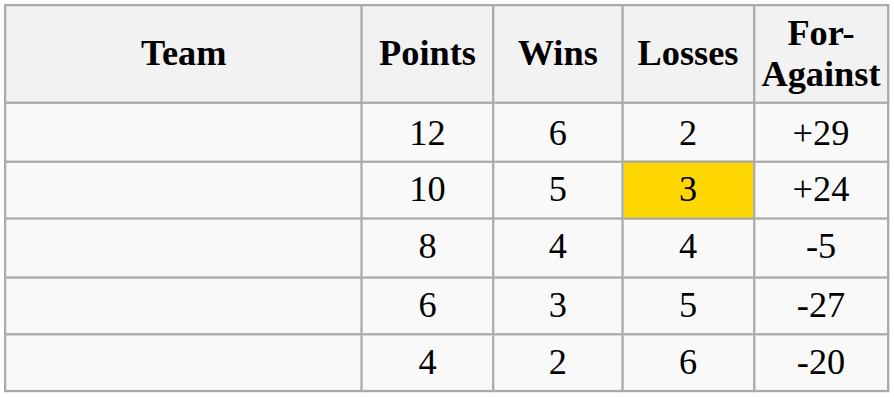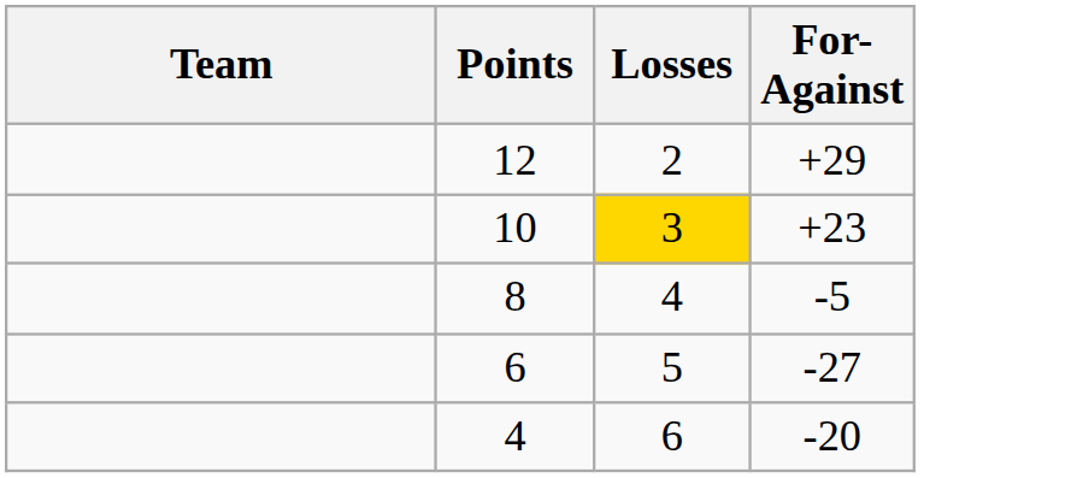- column: Wins | 6 | 5 | 4 | 3 | 2
10 | For-Against: +24 -> +23
